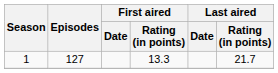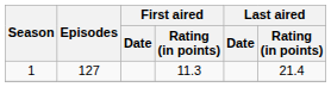1 | First aired / Rating (in points): 13.3 -> 11.3
1 | Last aired / Rating (in points): 21.7 -> 21.4
